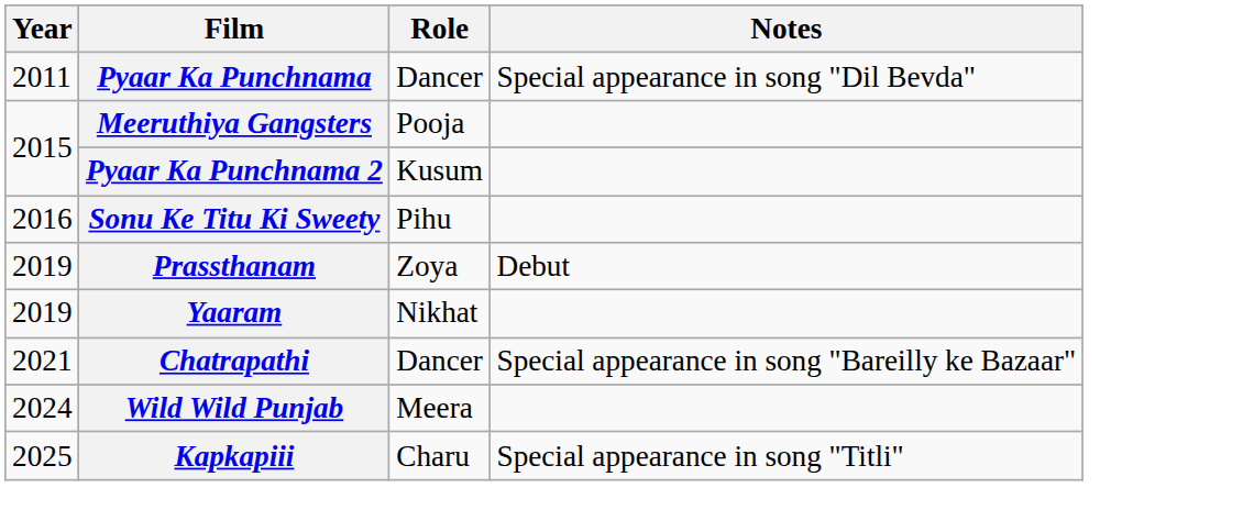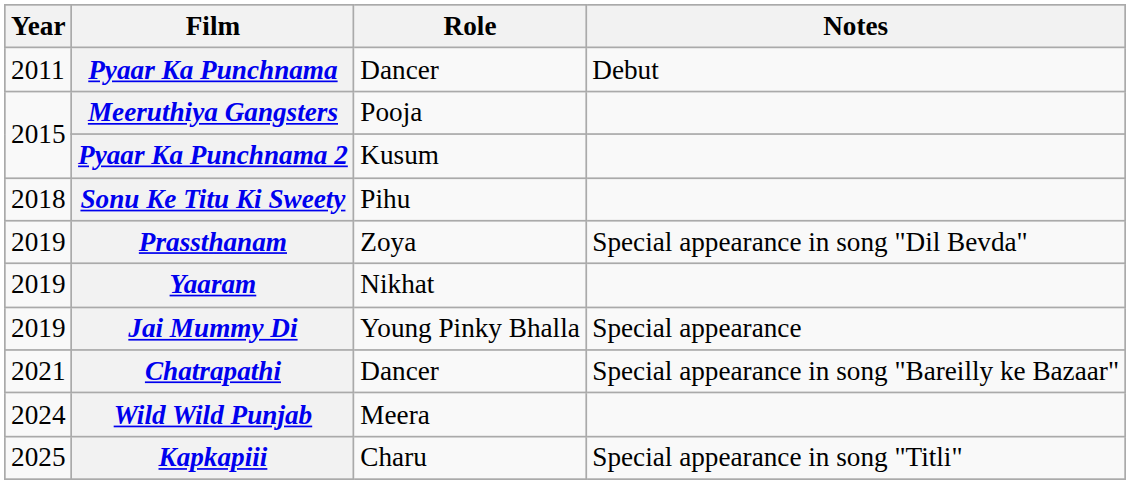Pyaar Ka Punchnama | Notes: Special appearance in song "Dil Bevda" -> Debut
Sonu Ke Titu Ki Sweety | Year: 2016 -> 2018
Prassthanam | Notes: Debut -> Special appearance in song "Dil Bevda"
+ row: 2019 | Jai Mummy Di | Young Pinky Bhalla | Special appearance
